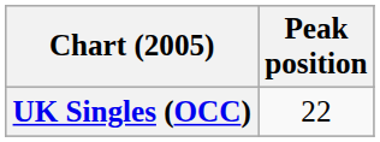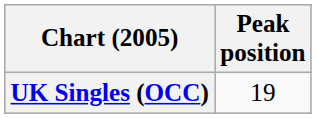UK Singles (OCC) | Peak position: 22 -> 19
